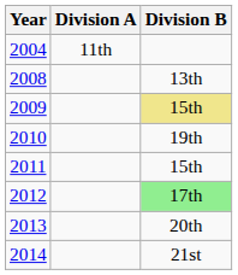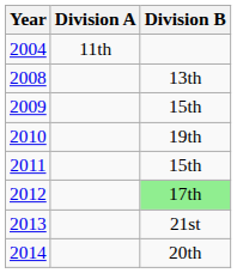2009 | Division B: khaki background -> no background
2013 | Division B: 20th -> 21st
2014 | Division B: 21st -> 20th
